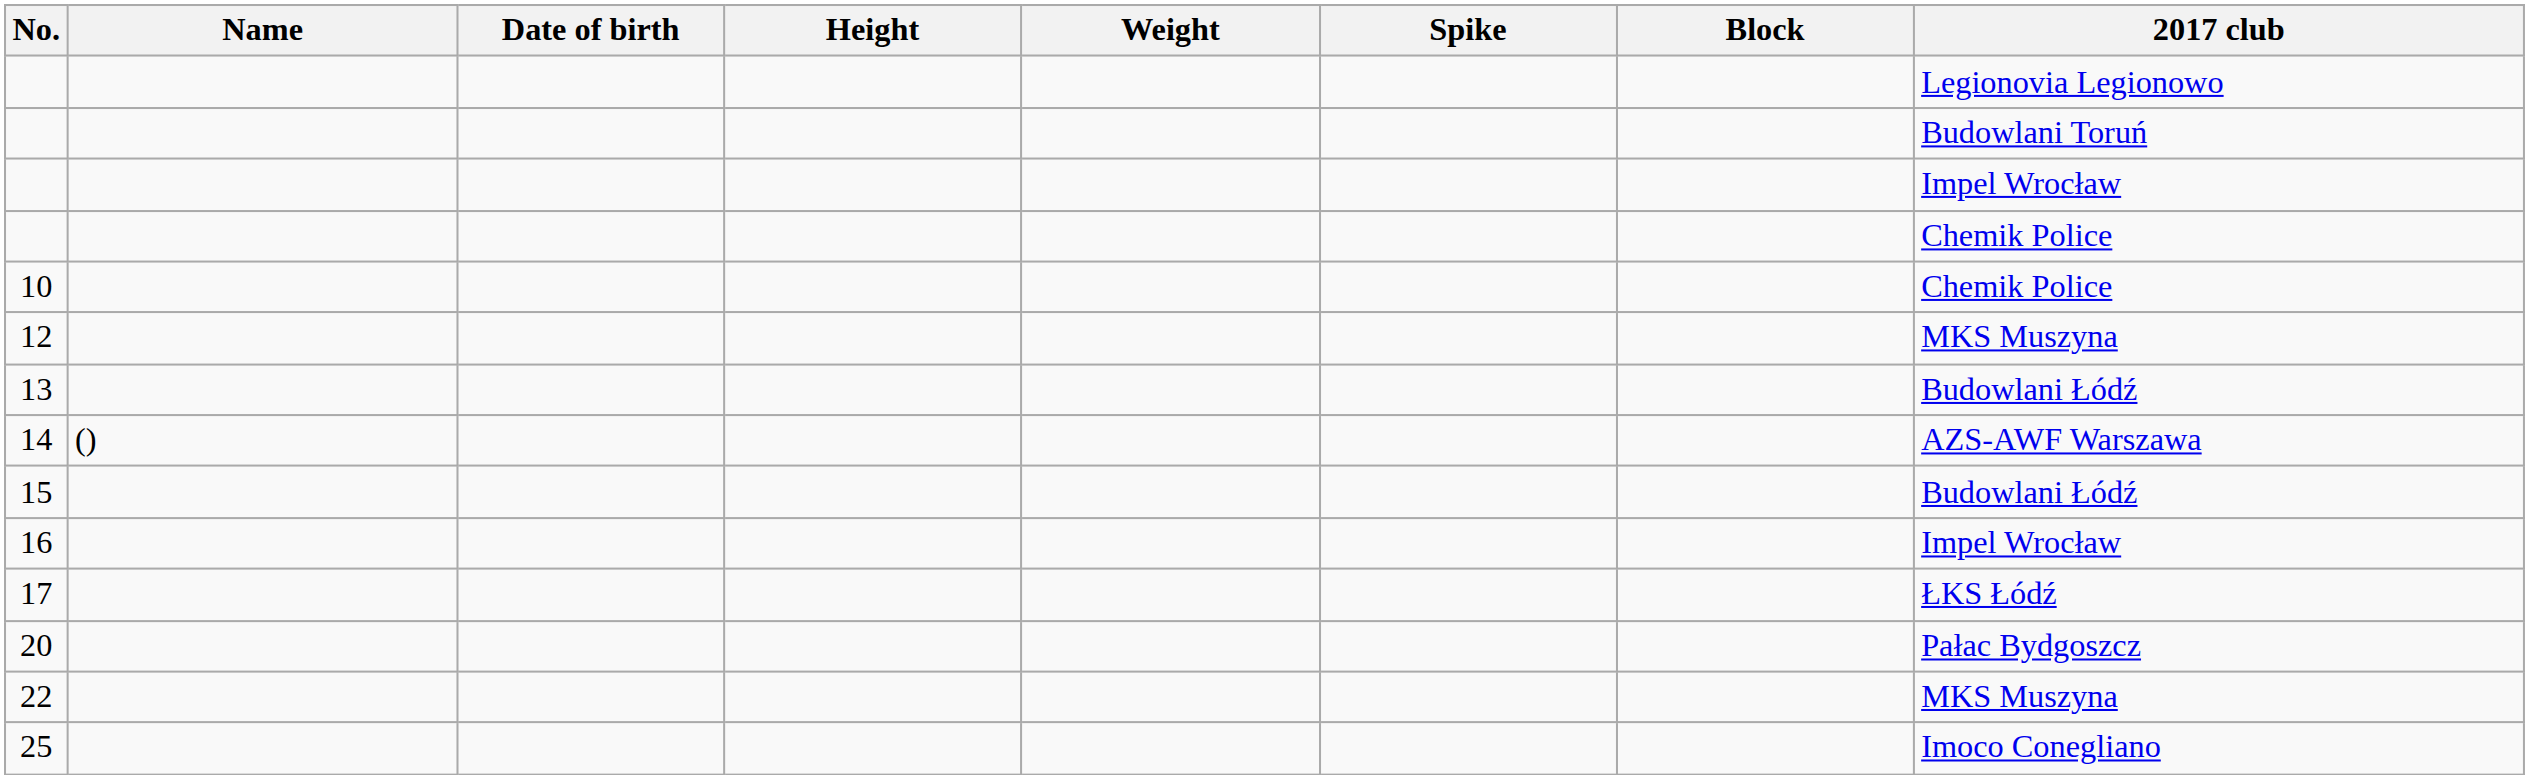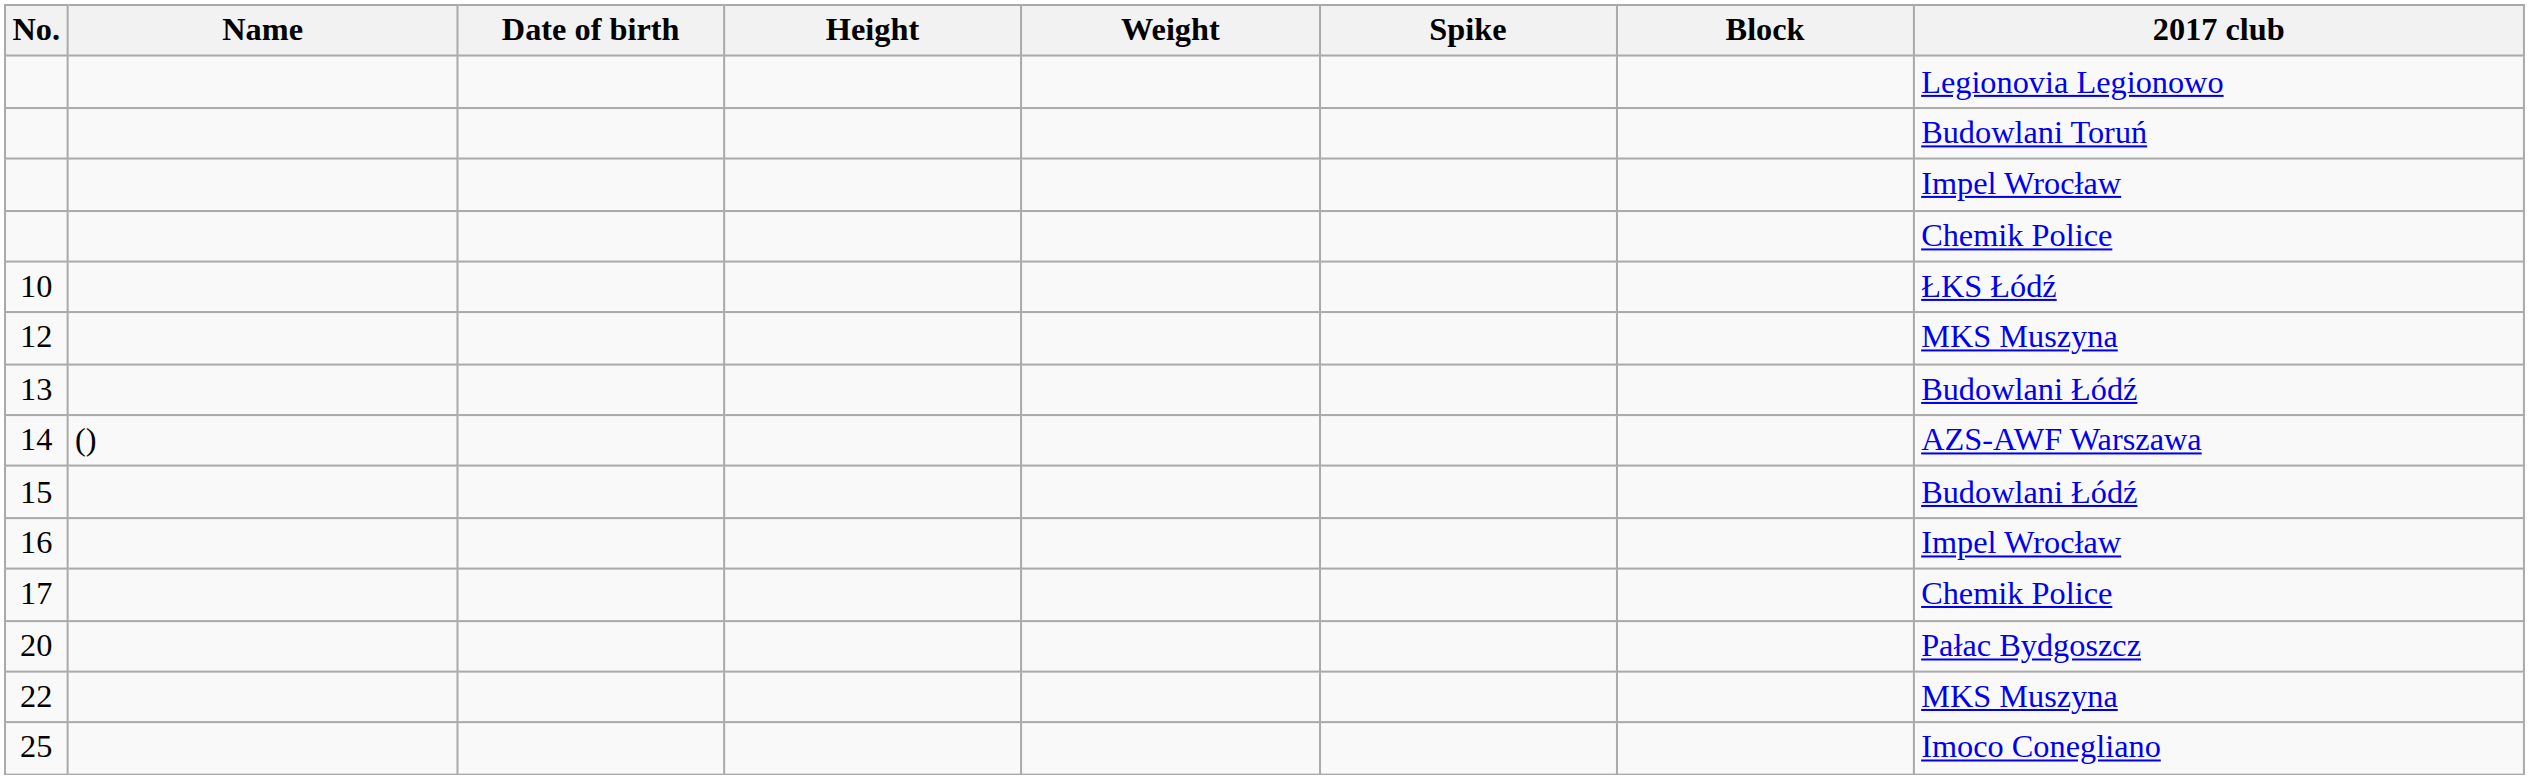10 | 2017 club: Chemik Police -> ŁKS Łódź
17 | 2017 club: ŁKS Łódź -> Chemik Police
